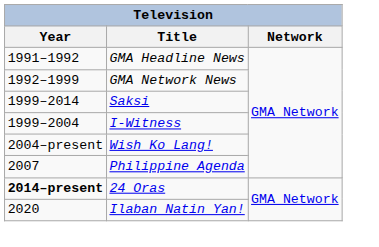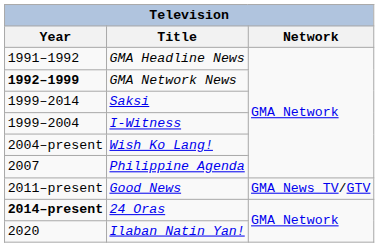GMA Network News | Year: normal -> bold
+ row: 2011–present | Good News | GMA News TV/GTV
